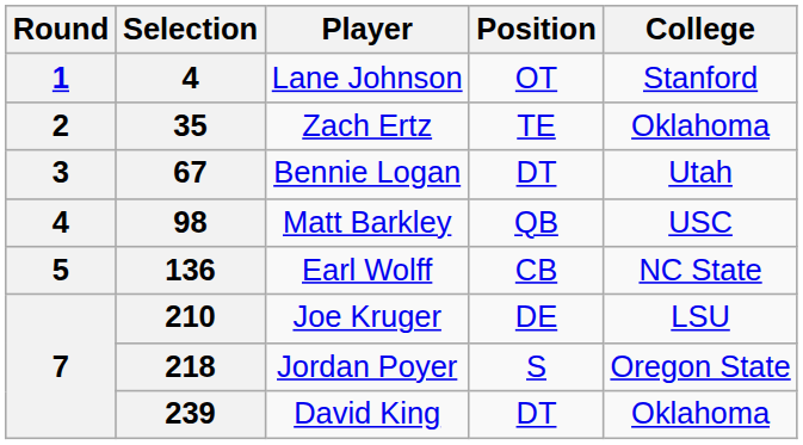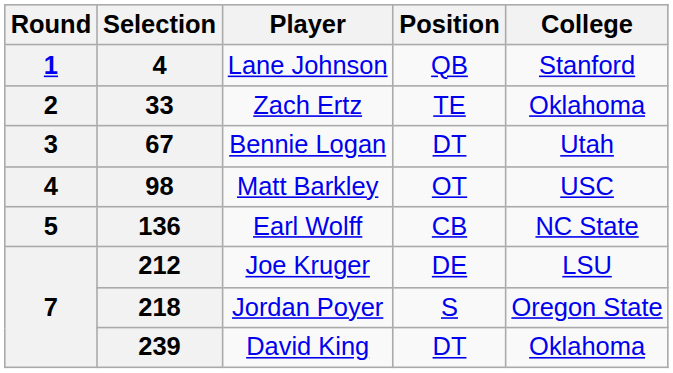Lane Johnson | Position: OT -> QB
Zach Ertz | Selection: 35 -> 33
Matt Barkley | Position: QB -> OT
Joe Kruger | Selection: 210 -> 212
